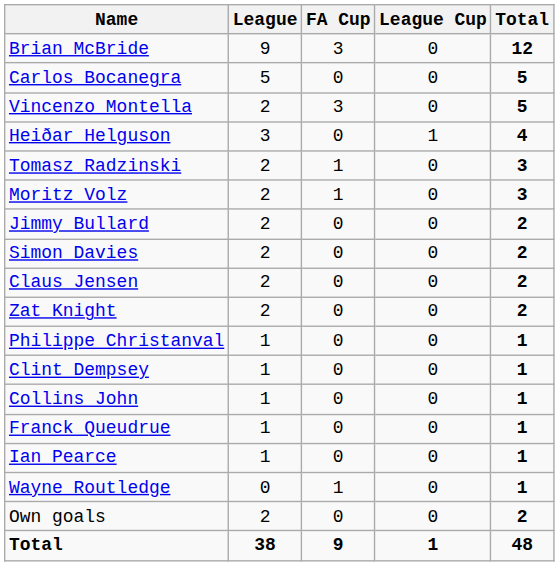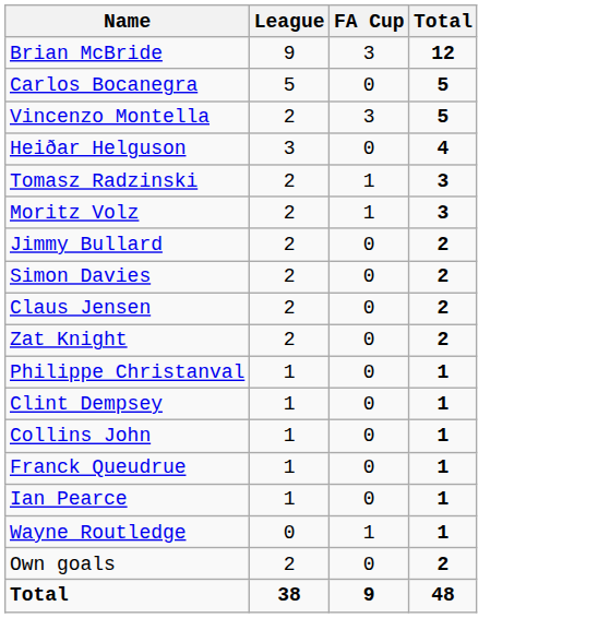- column: League Cup | 0 | 0 | 0 | 1 | 0 | 0 | 0 | 0 | 0 | 0 | 0 | 0 | 0 | 0 | 0 | 0 | 0 | 1
